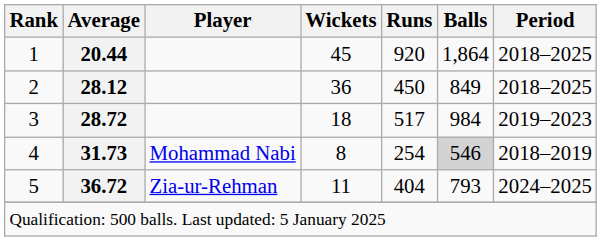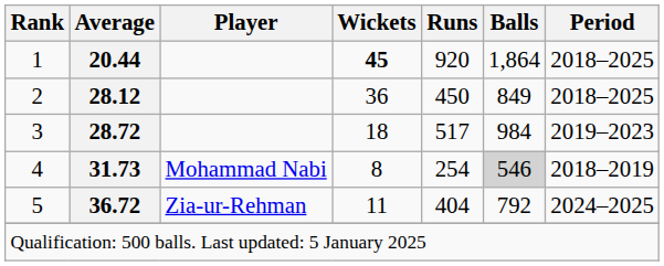1 | Wickets: normal -> bold
5 | Balls: 793 -> 792
